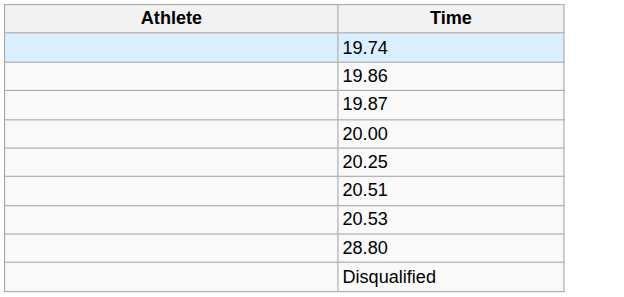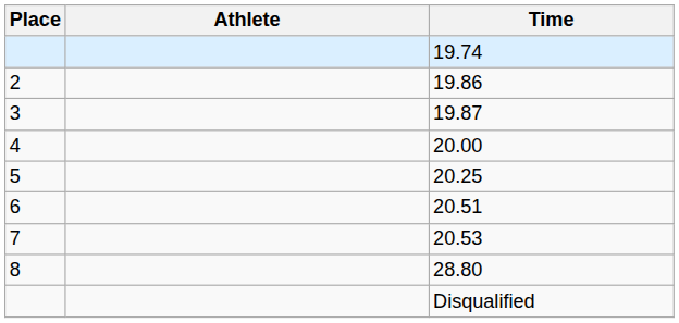+ column: Place | 2 | 3 | 4 | 5 | 6 | 7 | 8
